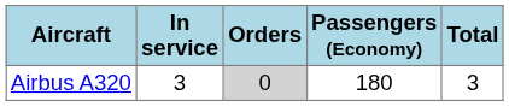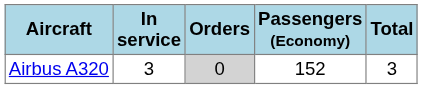Airbus A320 | Passengers (Economy): 180 -> 152
